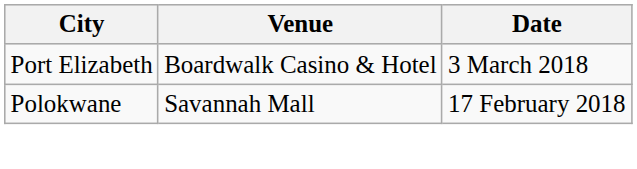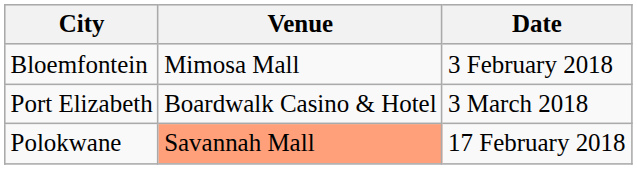+ row: Bloemfontein | Mimosa Mall | 3 February 2018
Polokwane | Venue: no background -> lightsalmon background
